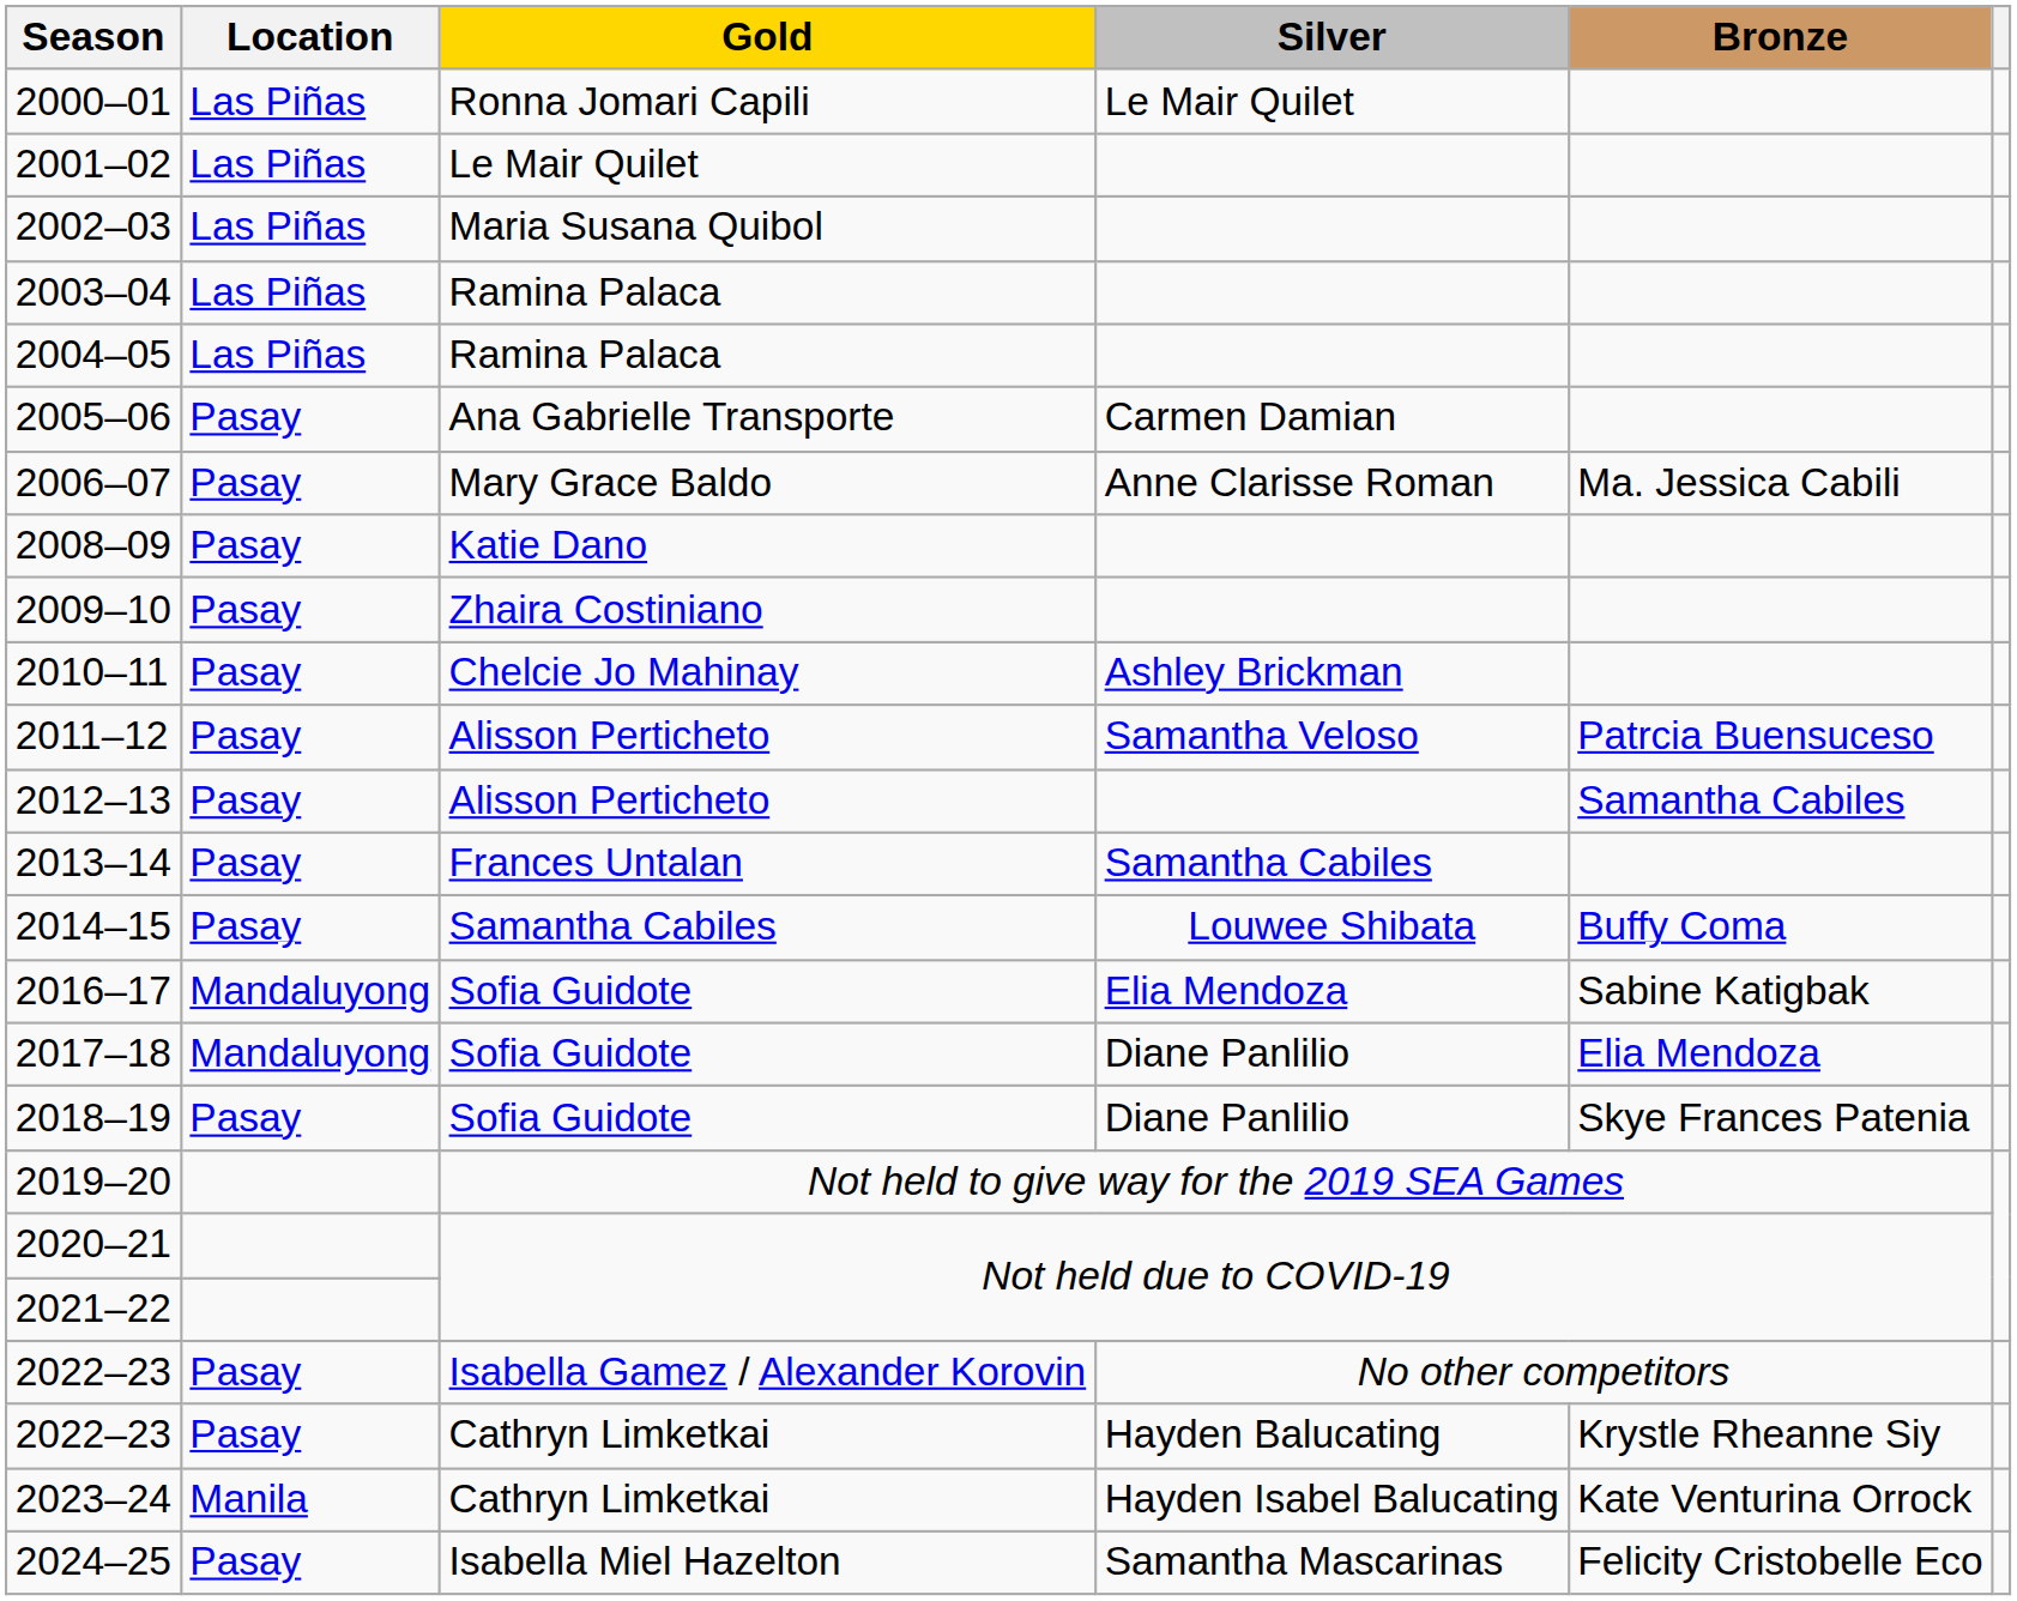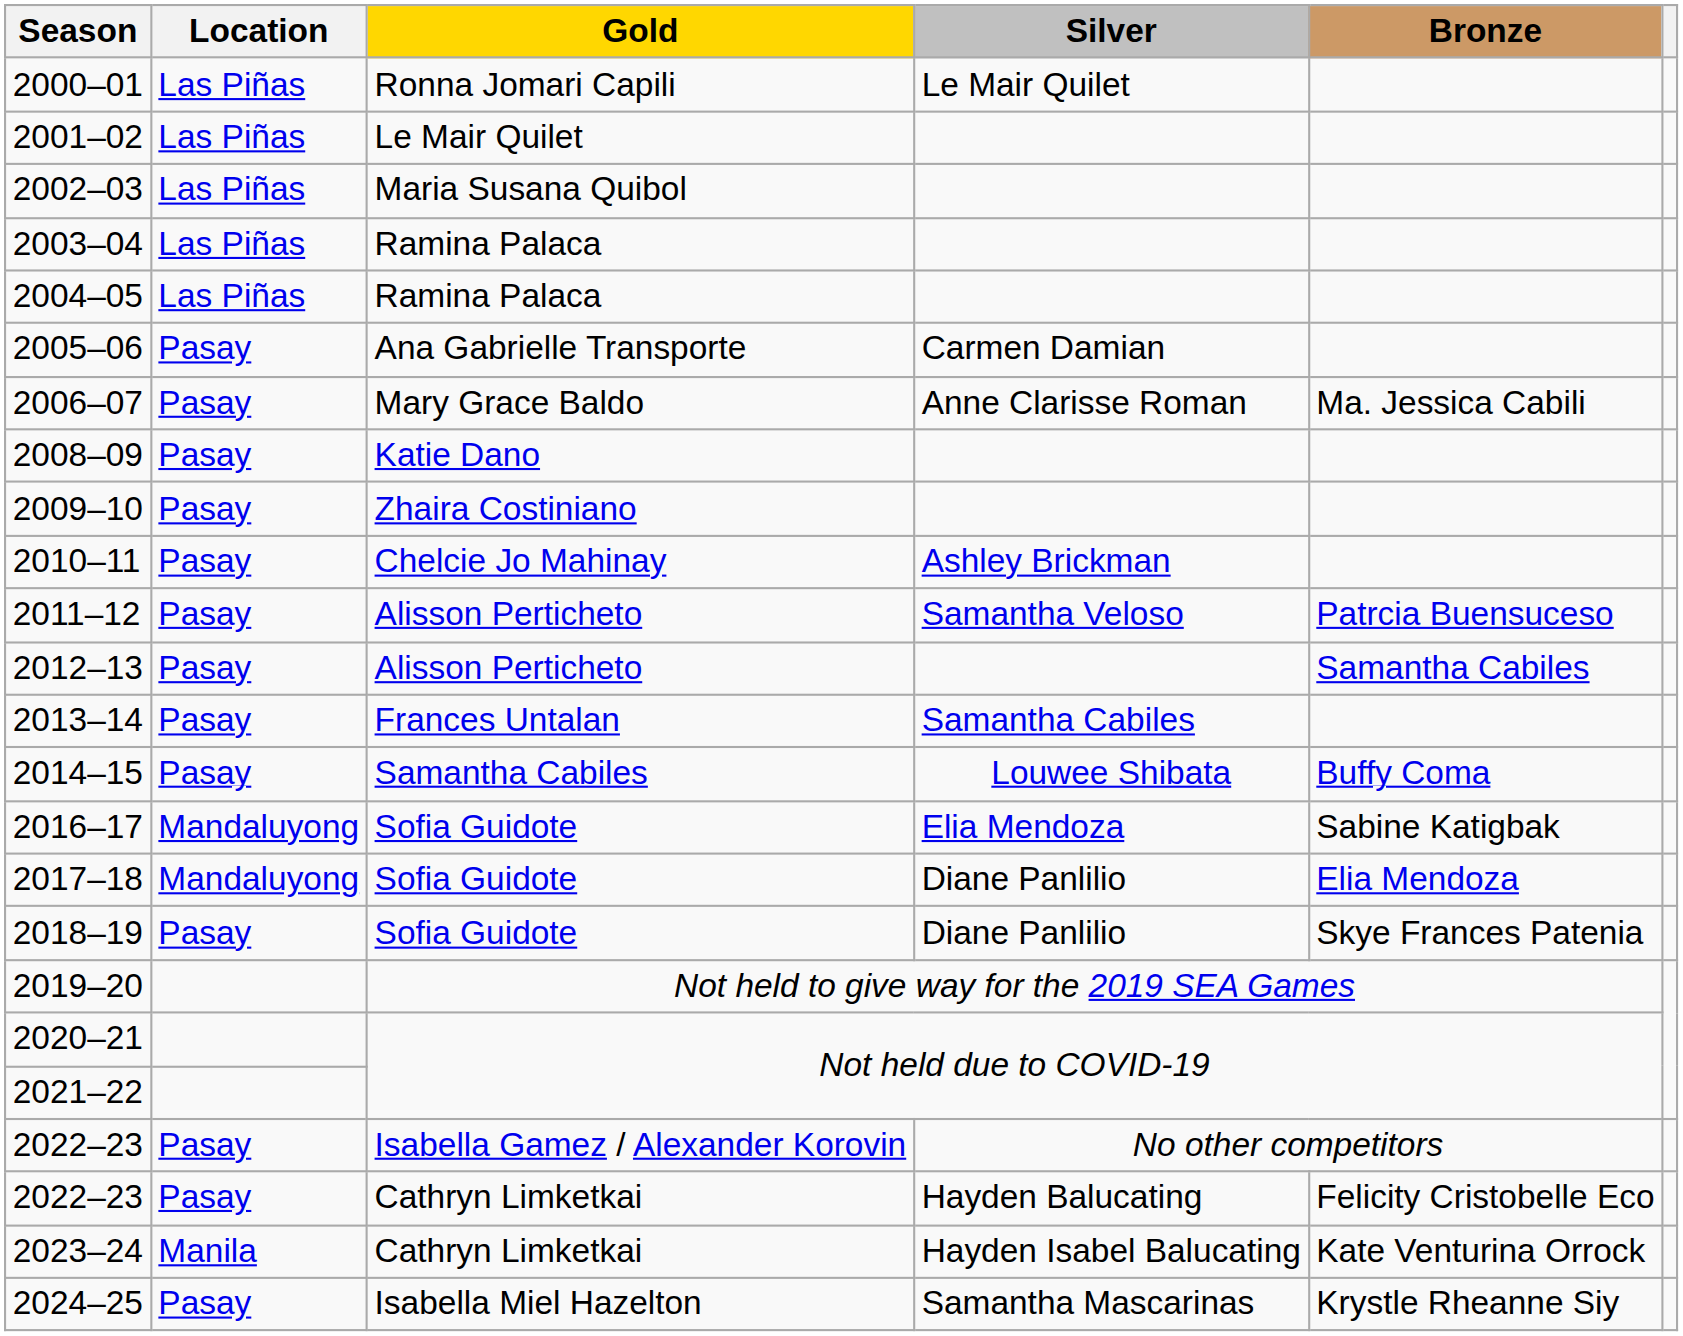2022–23 / Cathryn Limketkai | Bronze: Krystle Rheanne Siy -> Felicity Cristobelle Eco
2024–25 | Bronze: Felicity Cristobelle Eco -> Krystle Rheanne Siy
